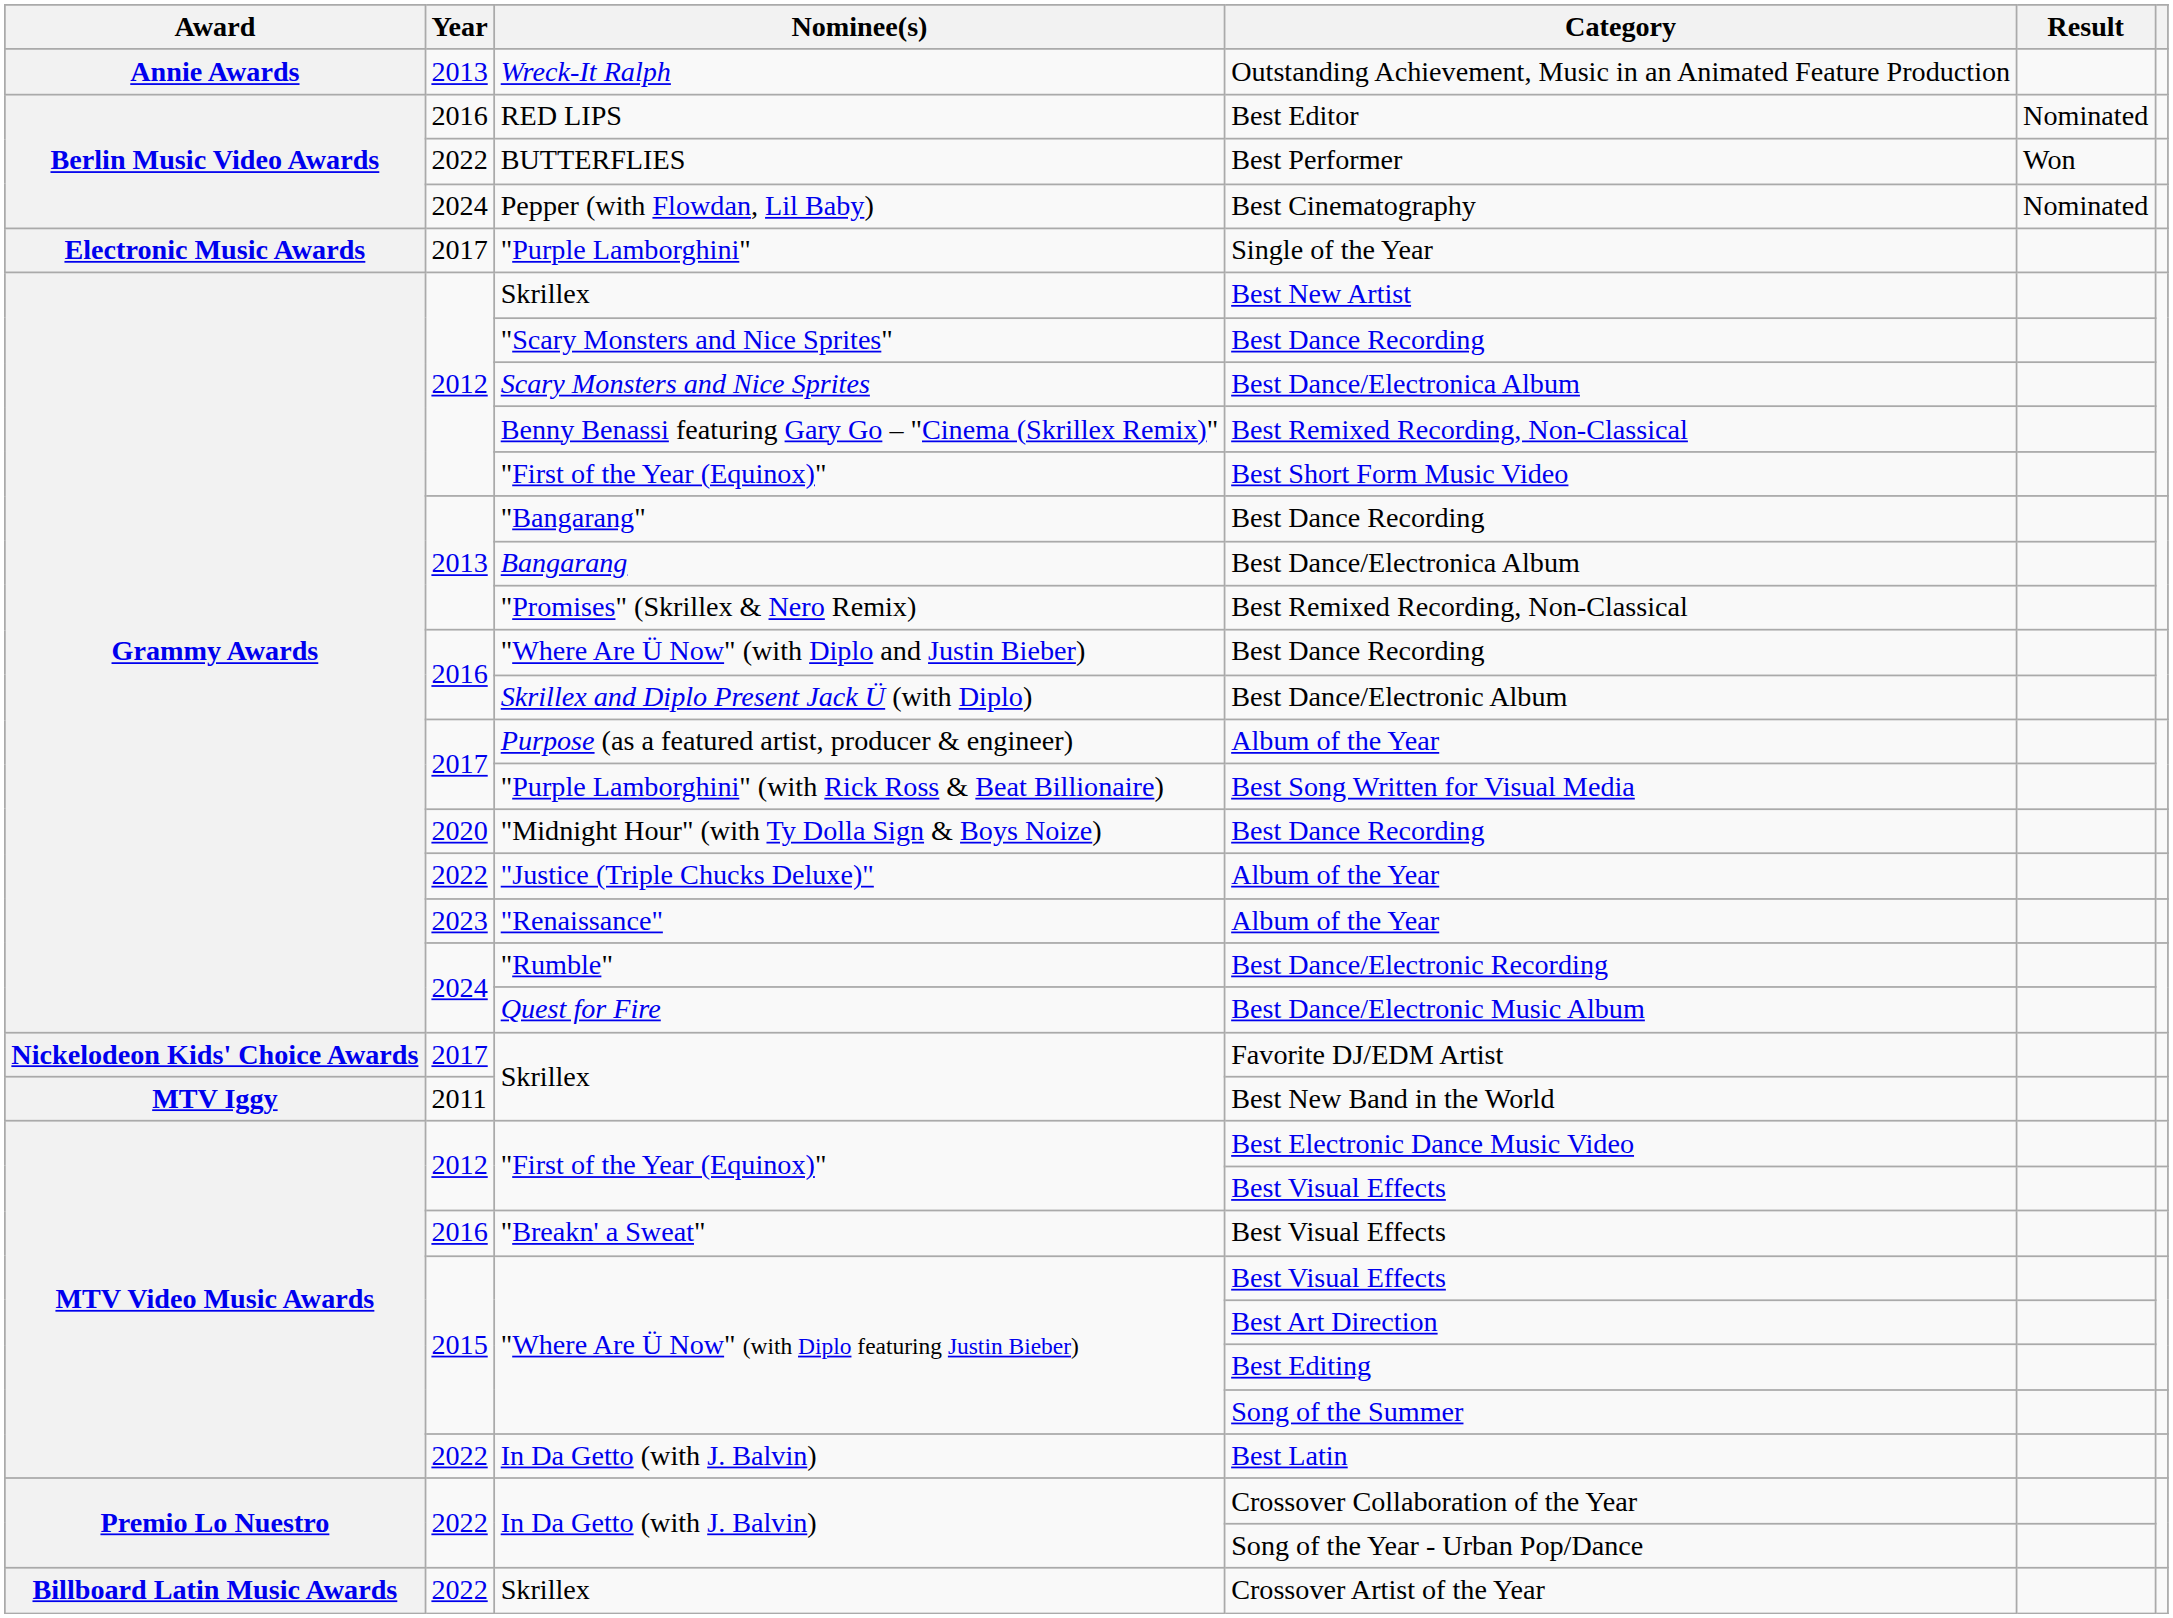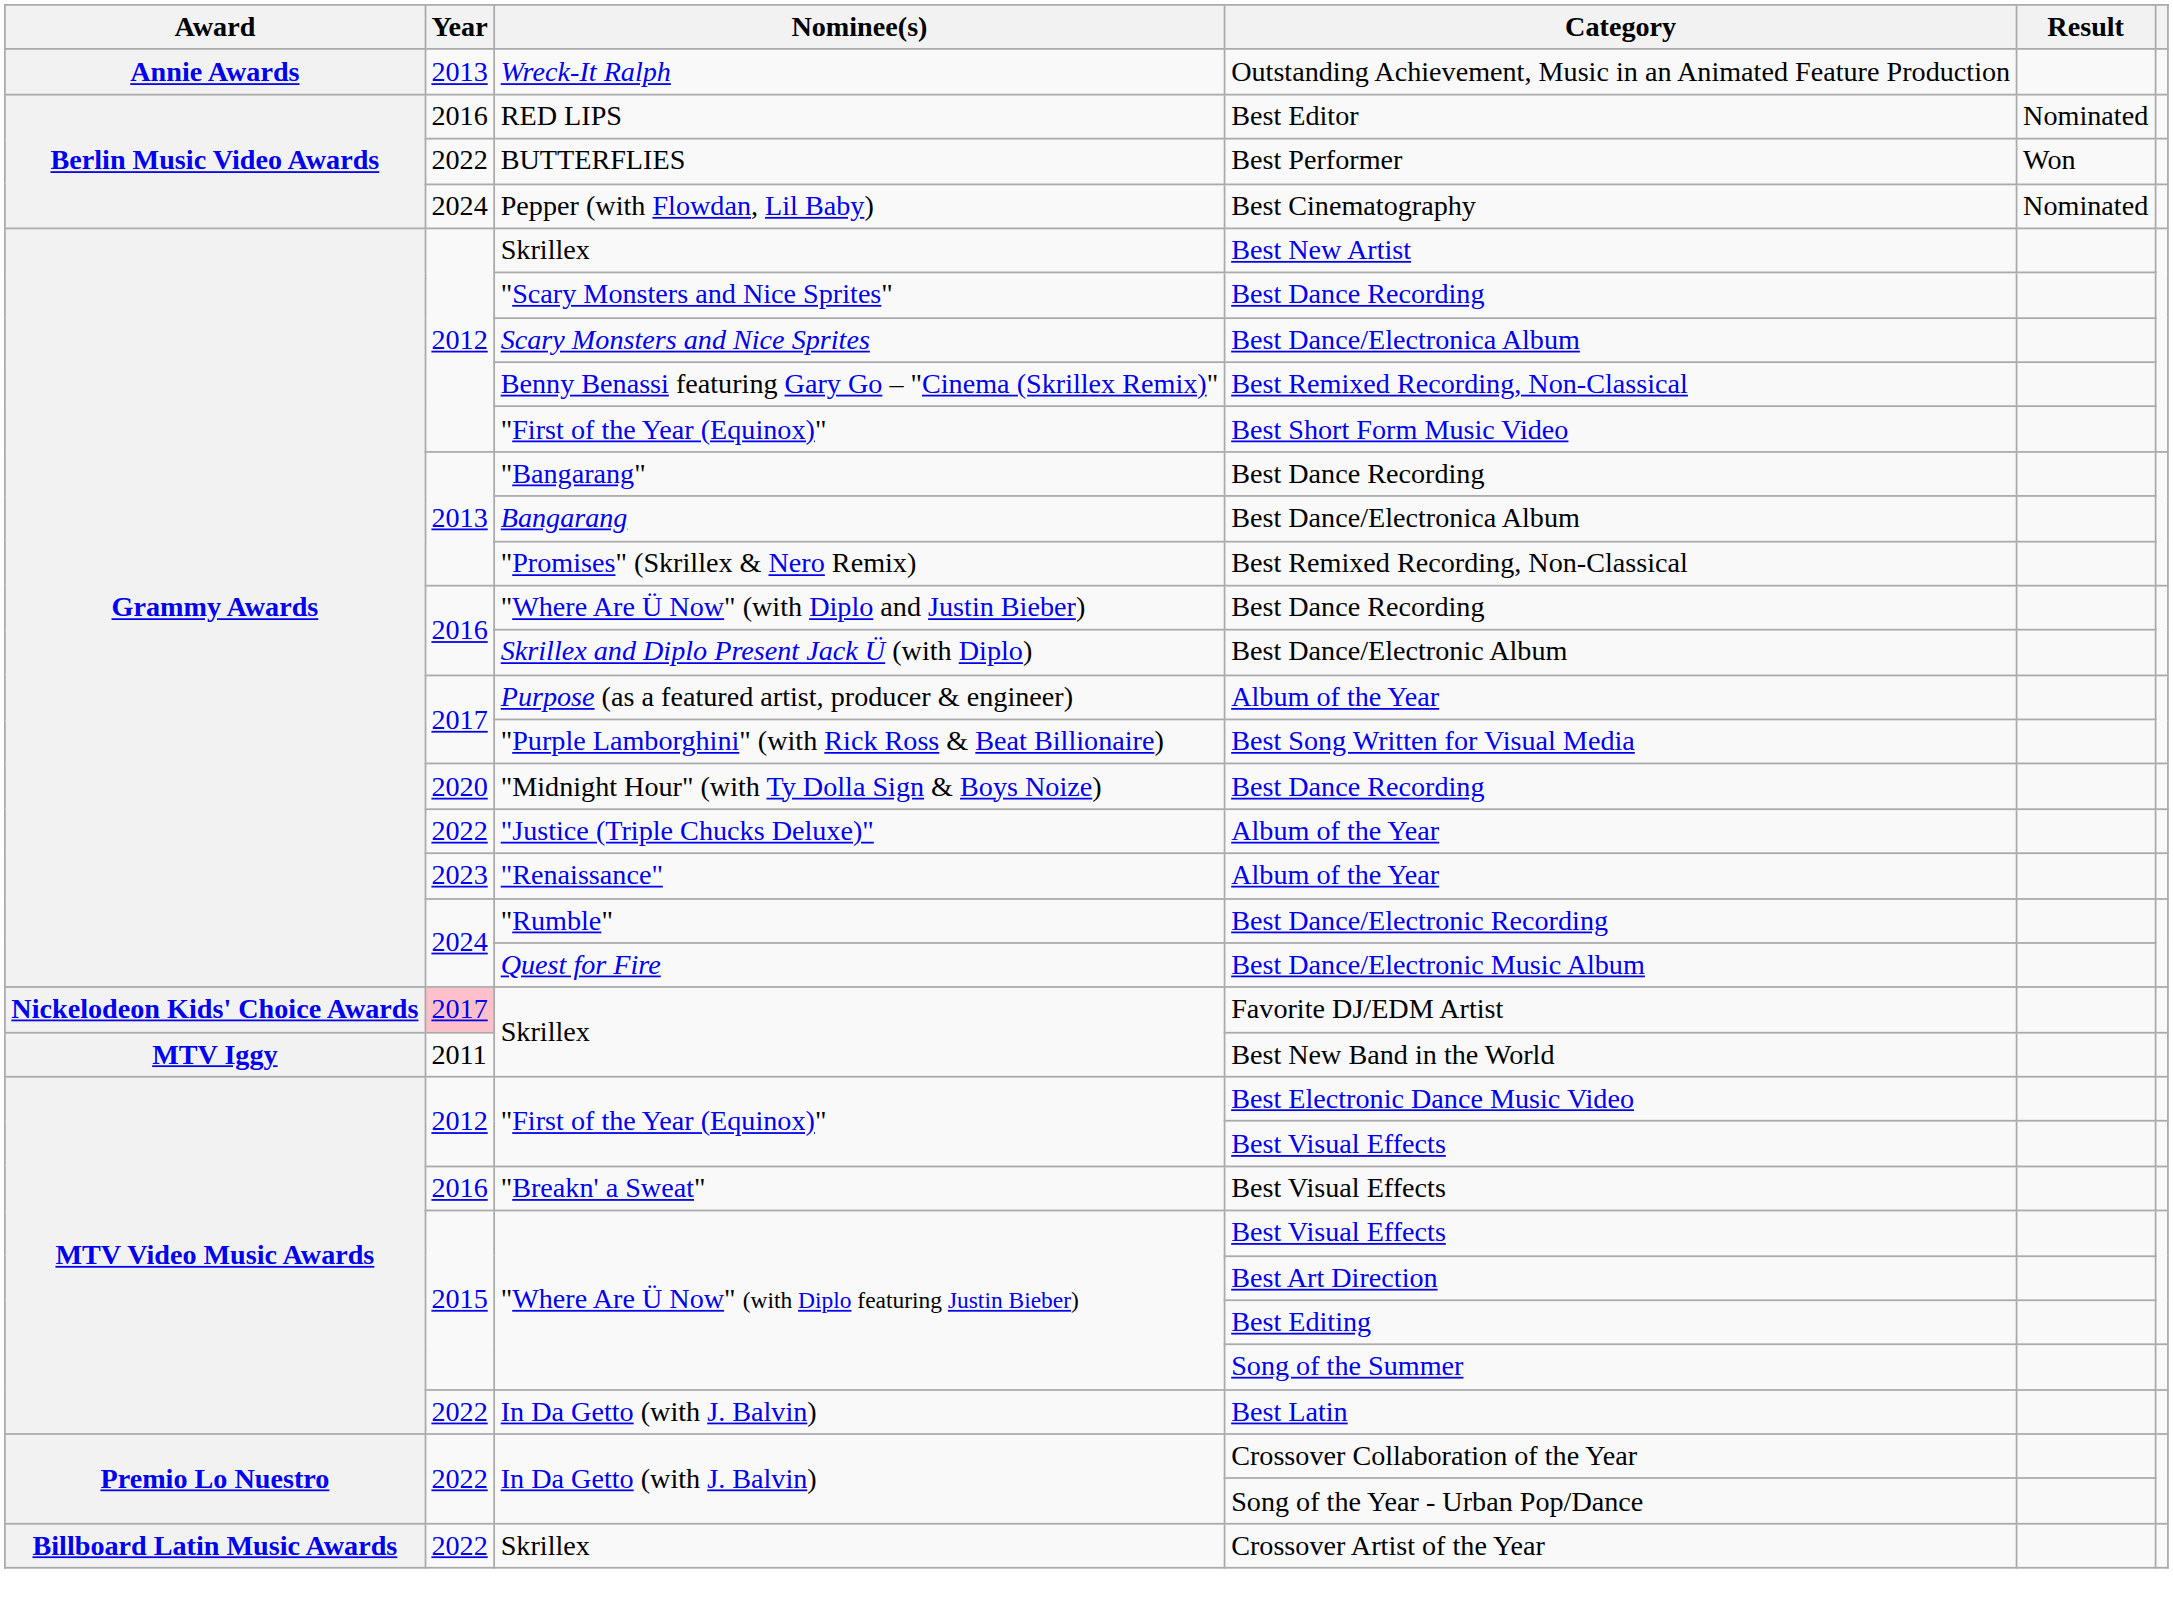- row: Electronic Music Awards | 2017 | "Purple Lamborghini" | Single of the Year
Favorite DJ/EDM Artist | Year: no background -> pink background
